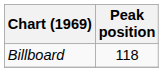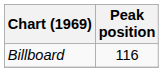Billboard | Peak position: 118 -> 116
